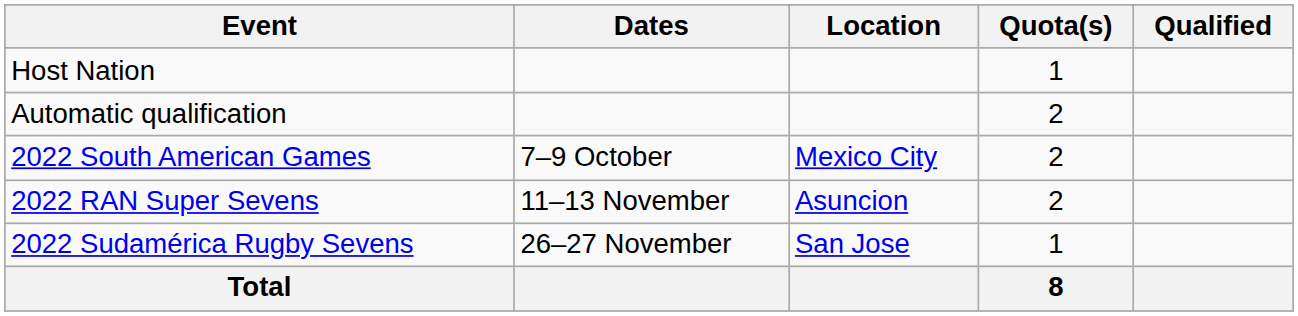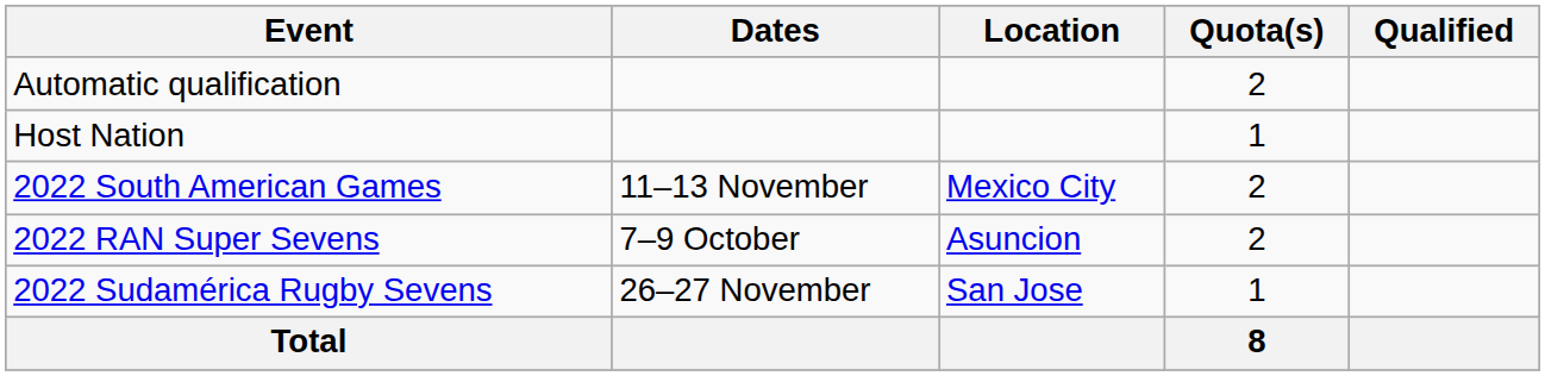rows swapped: Host Nation <-> Automatic qualification
2022 South American Games | Dates: 7–9 October -> 11–13 November
2022 RAN Super Sevens | Dates: 11–13 November -> 7–9 October
